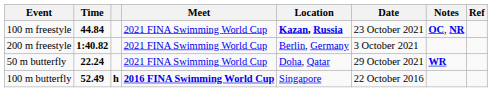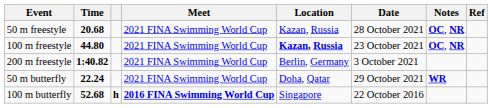+ row: 50 m freestyle | 20.68 | 2021 FINA Swimming World Cup | Kazan, Russia | 28 October 2021 | OC, NR
100 m freestyle | Time: 44.84 -> 44.80
100 m butterfly | Time: 52.49 -> 52.68
